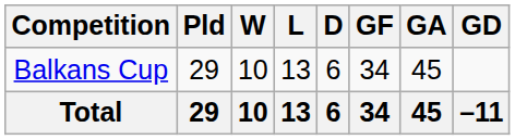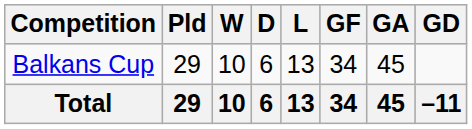columns swapped: D <-> L
